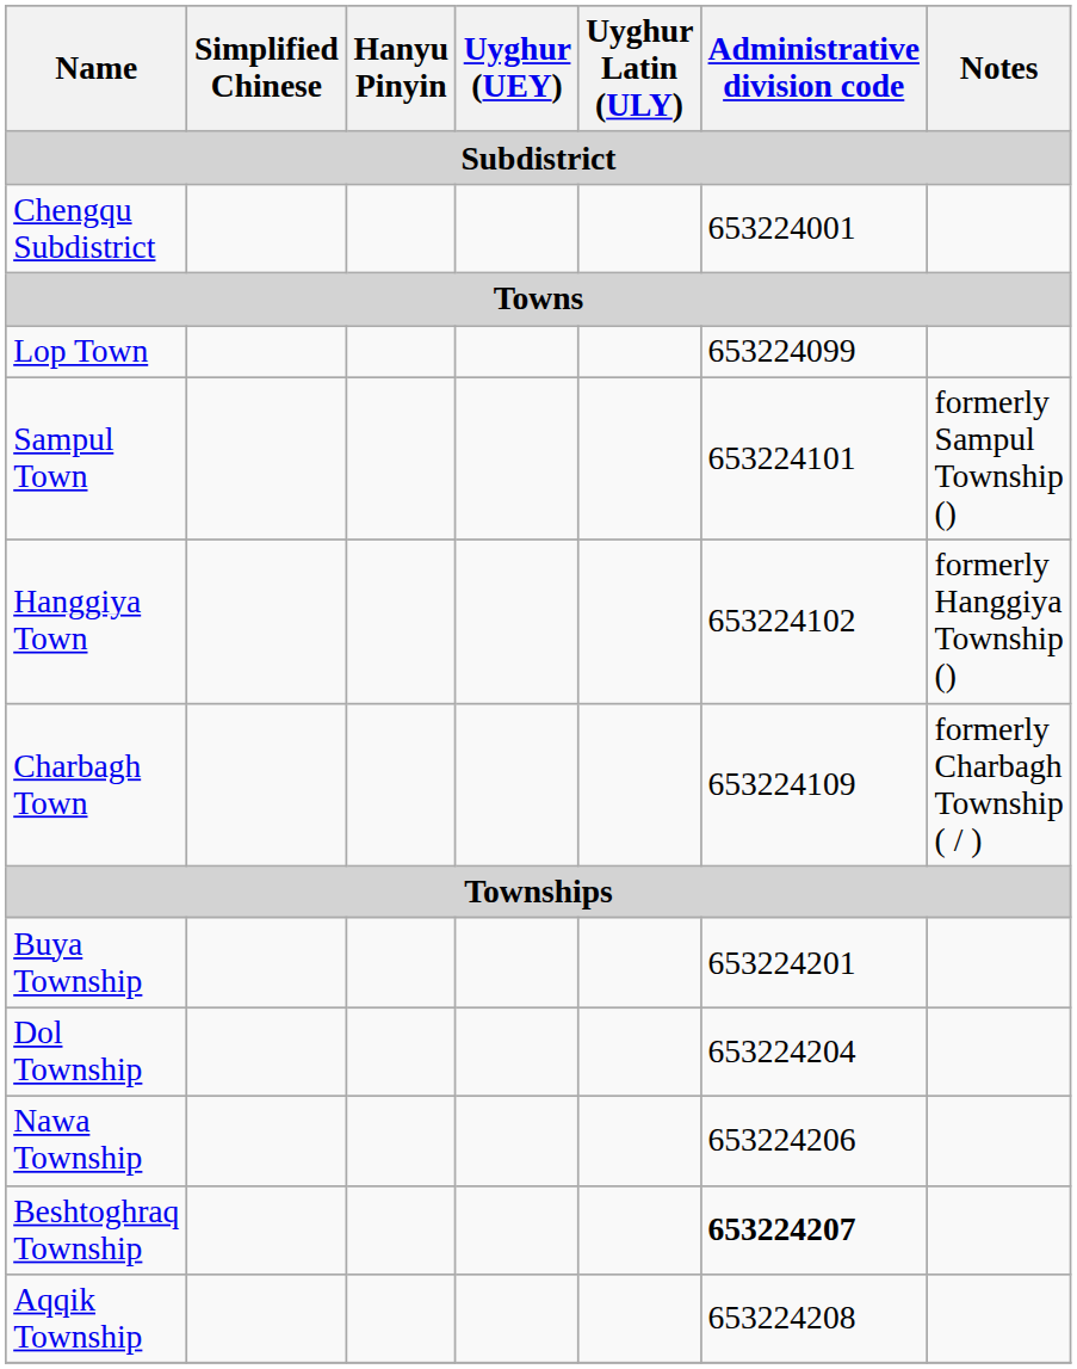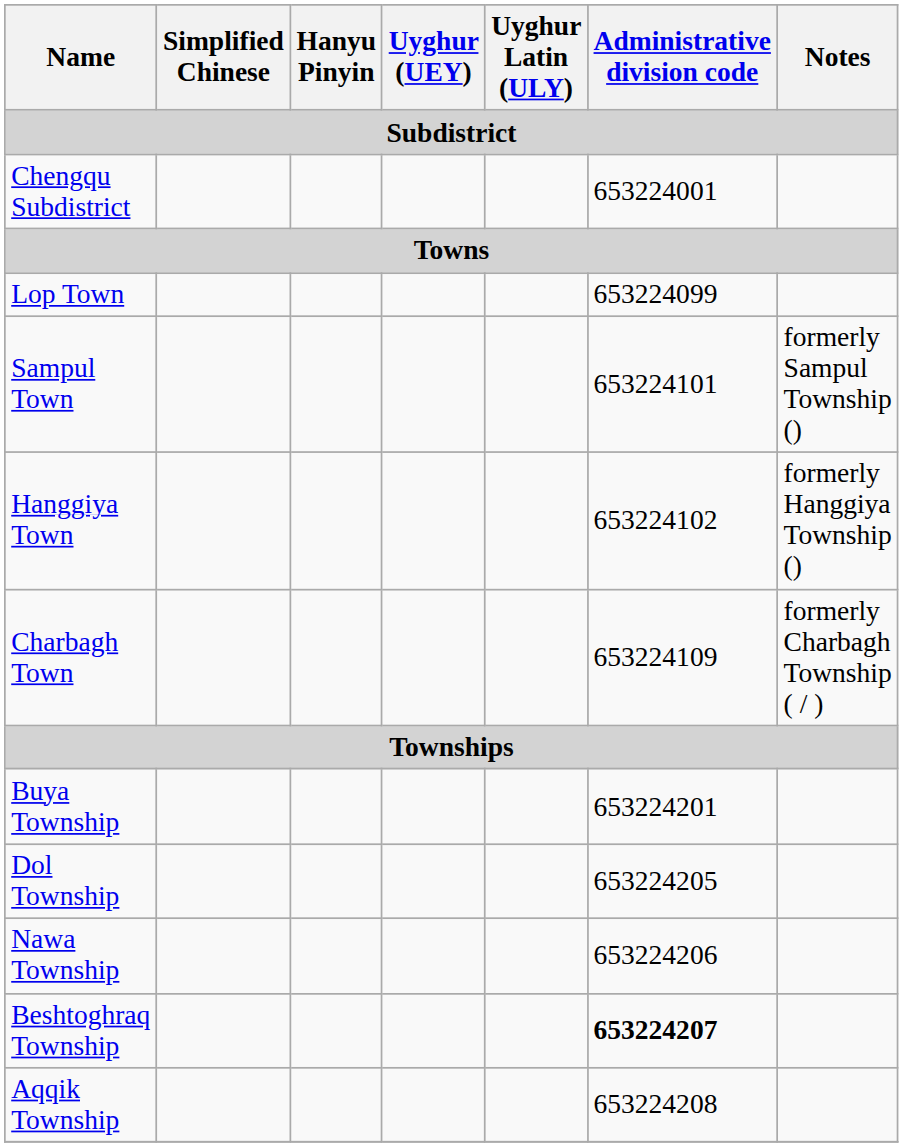Dol Township | Administrative division code: 653224204 -> 653224205
